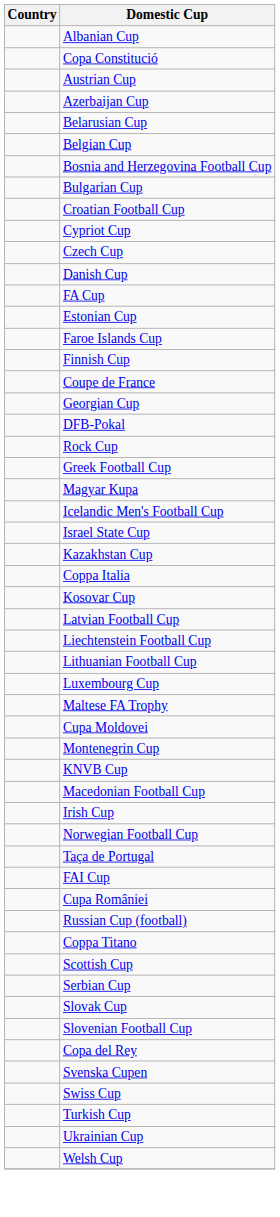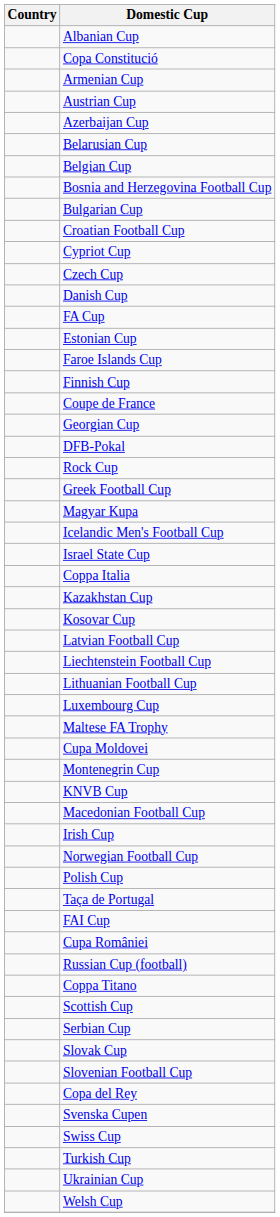+ row: Armenian Cup
rows swapped: Coppa Italia <-> Kazakhstan Cup
+ row: Polish Cup
